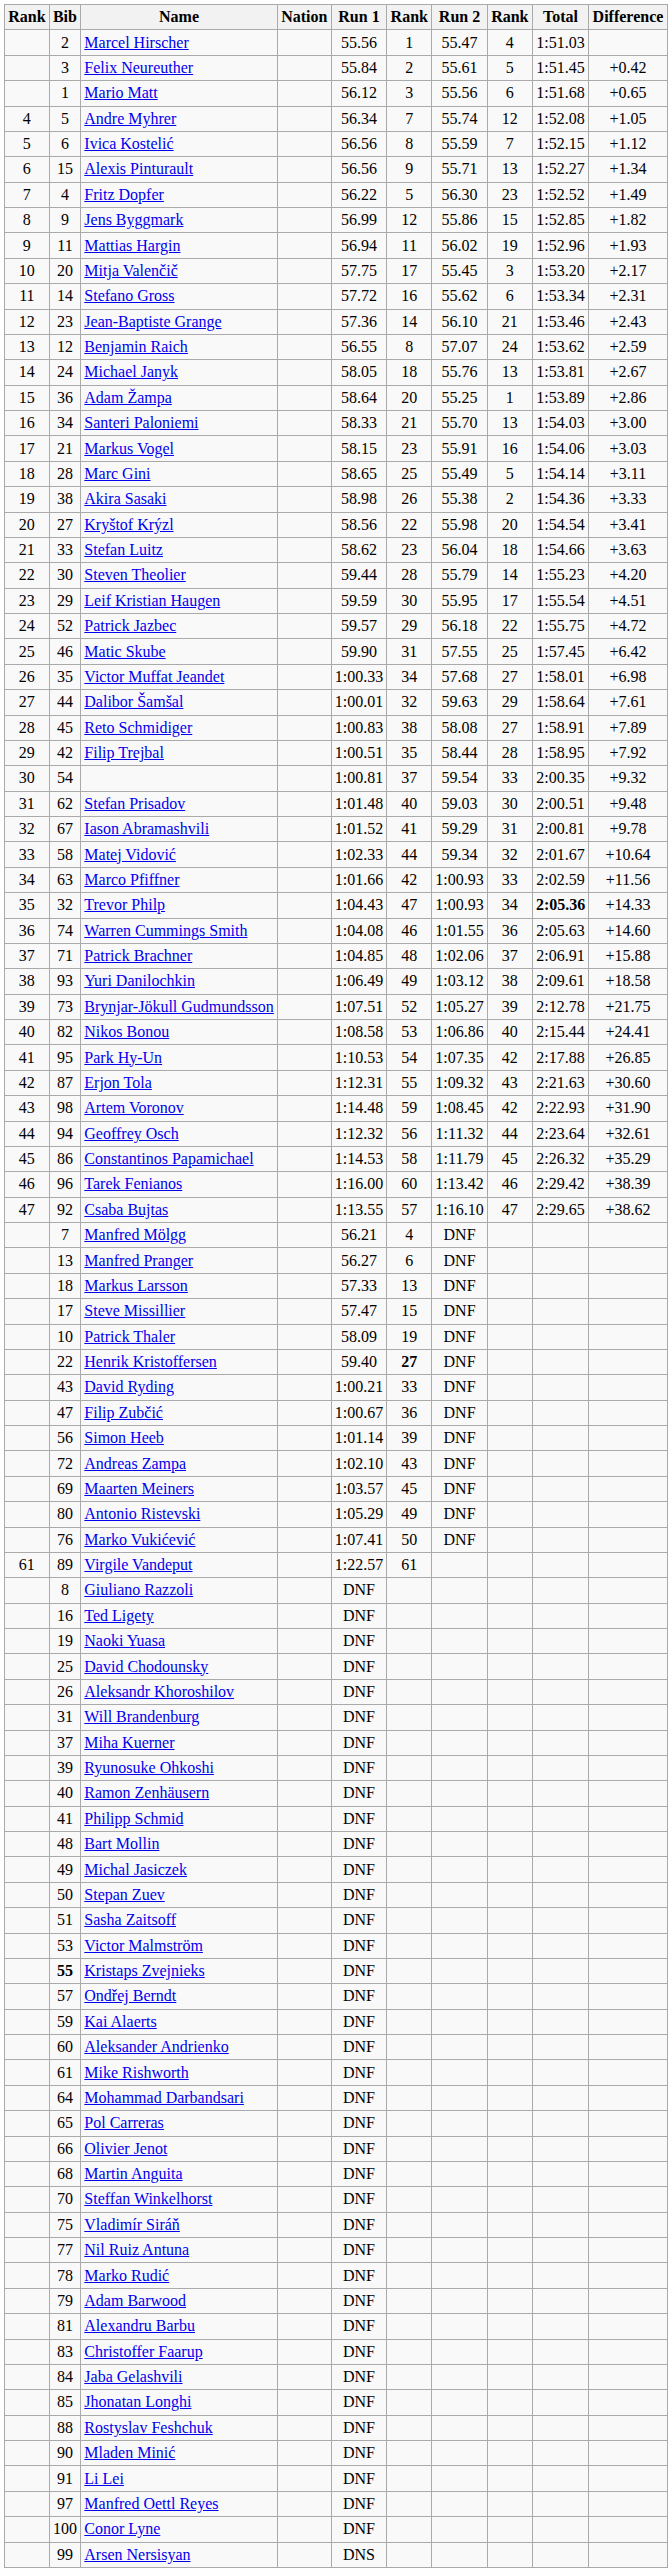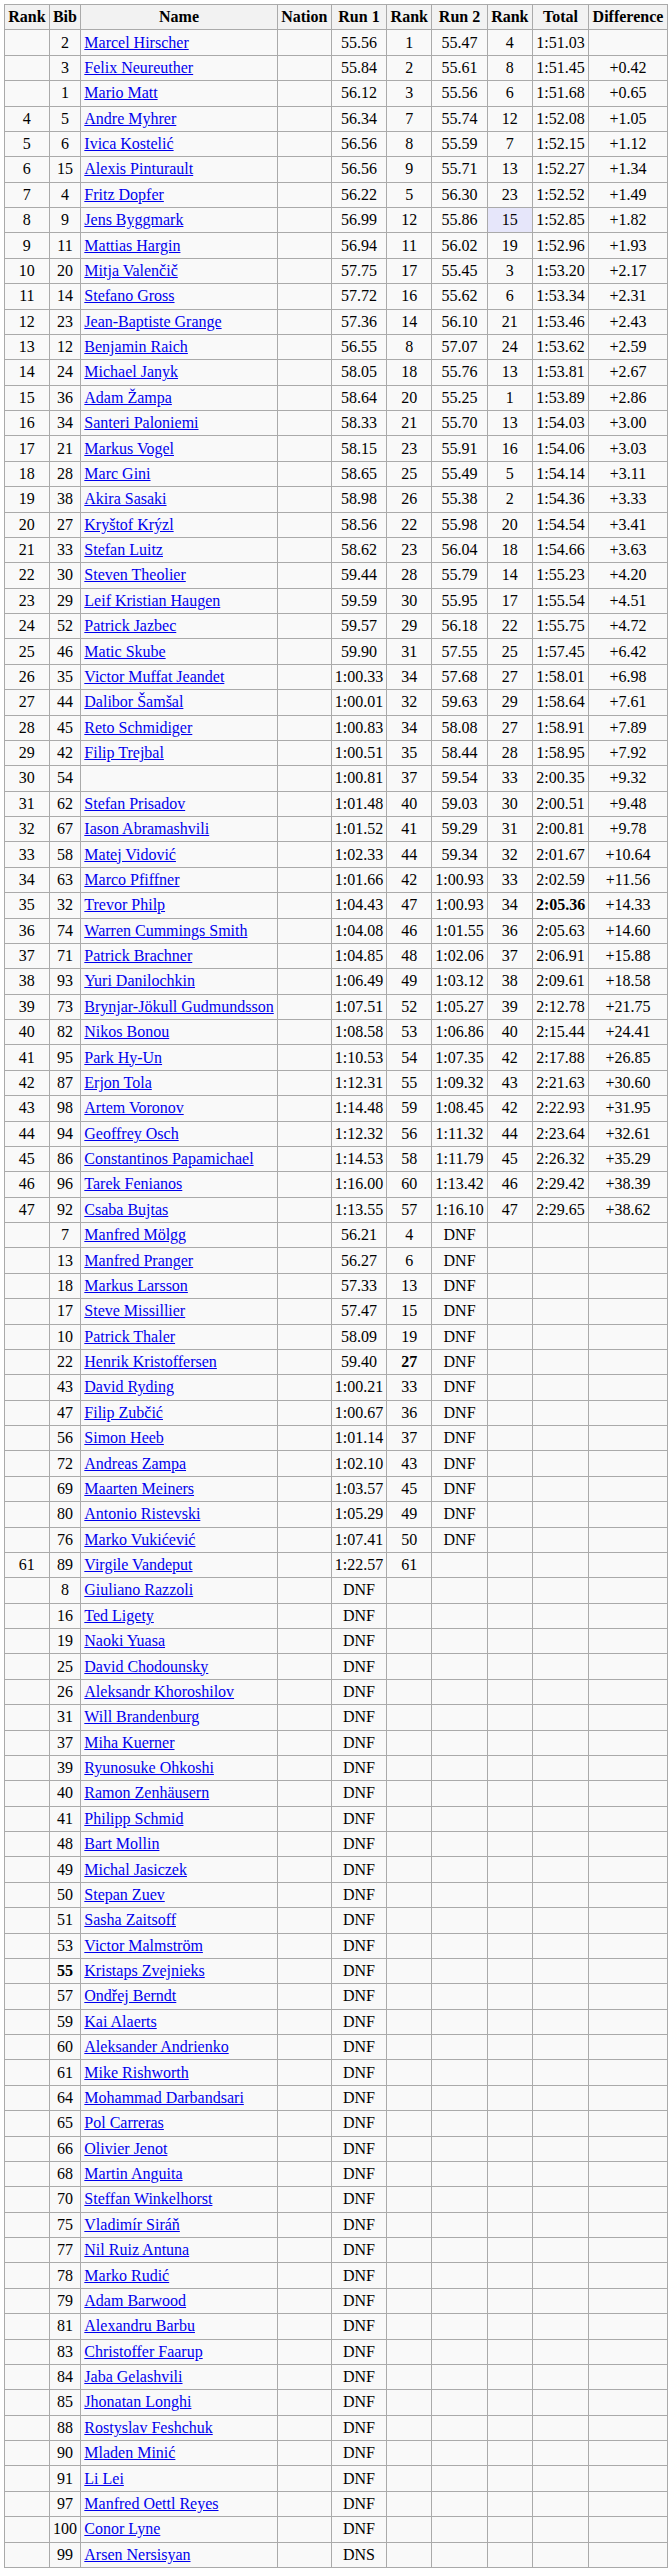Felix Neureuther | column 8: 5 -> 8
Jens Byggmark | column 8: no background -> lavender background
Reto Schmidiger | column 6: 38 -> 34
Artem Voronov | Difference: +31.90 -> +31.95
Simon Heeb | column 6: 39 -> 37
